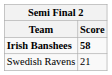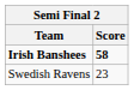Swedish Ravens | Score: 21 -> 23
